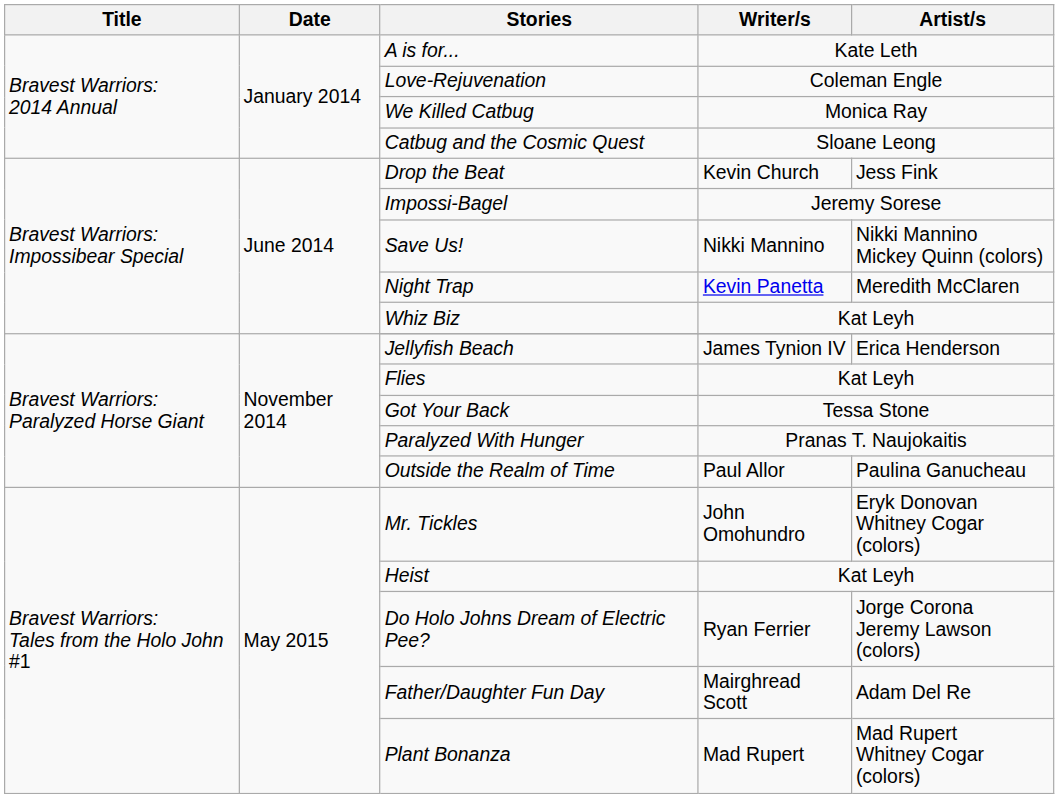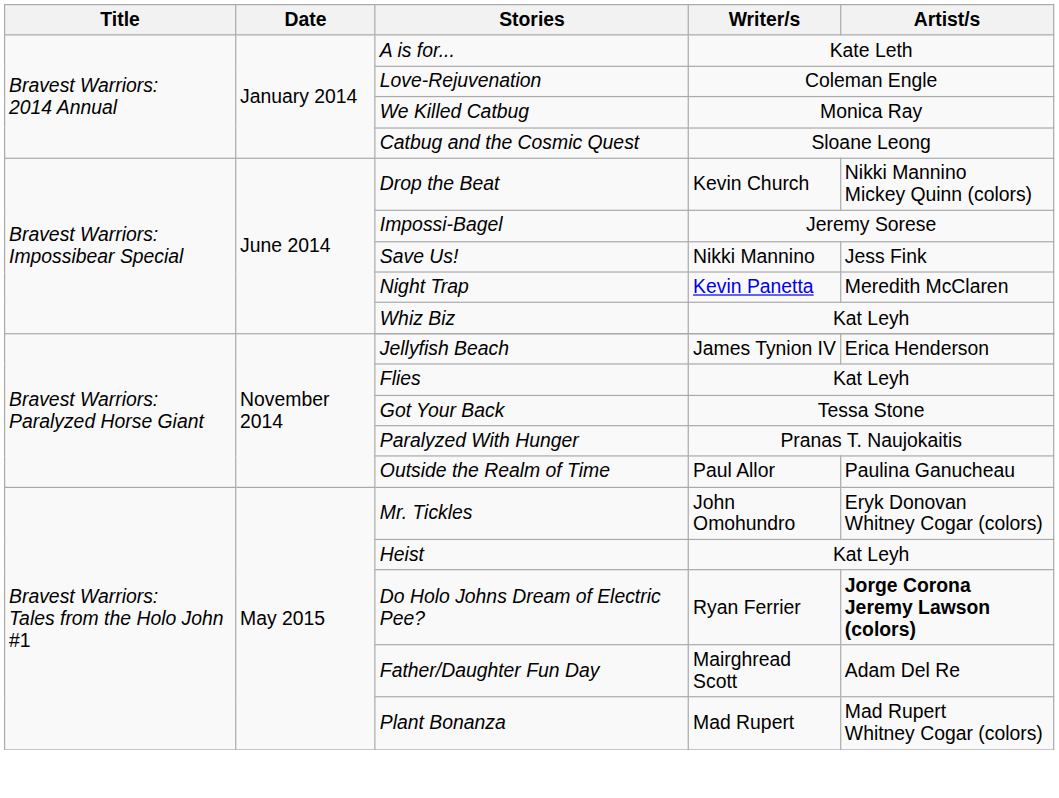Drop the Beat | Artist/s: Jess Fink -> Nikki Mannino Mickey Quinn (colors)
Save Us! | Artist/s: Nikki Mannino Mickey Quinn (colors) -> Jess Fink
Do Holo Johns Dream of Electric Pee? | Artist/s: normal -> bold
